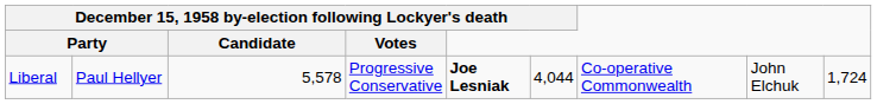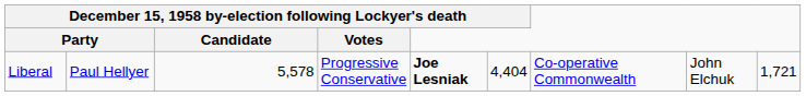Liberal | column 6: 4,044 -> 4,404
Liberal | column 9: 1,724 -> 1,721
